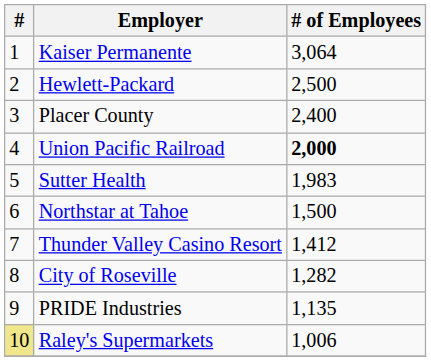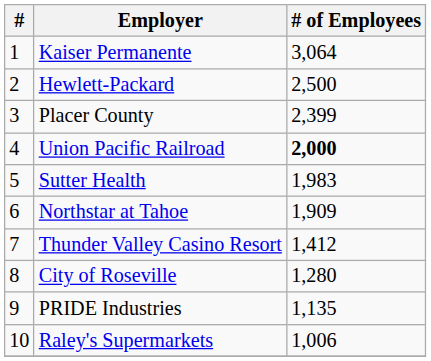Placer County | # of Employees: 2,400 -> 2,399
Northstar at Tahoe | # of Employees: 1,500 -> 1,909
City of Roseville | # of Employees: 1,282 -> 1,280
Raley's Supermarkets | #: khaki background -> no background
